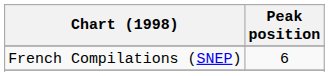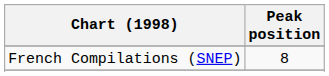French Compilations (SNEP) | Peak position: 6 -> 8
